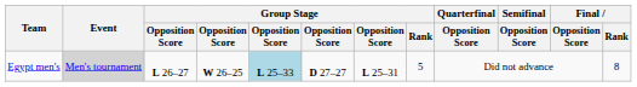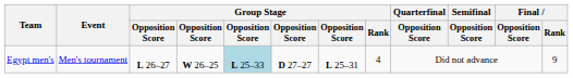Egypt men's | Event: lightgrey background -> no background
Egypt men's | Group Stage / Rank: 5 -> 4
Egypt men's | Final / Rank: 8 -> 9
